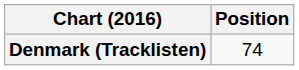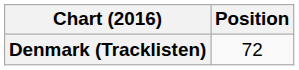Denmark (Tracklisten) | Position: 74 -> 72
